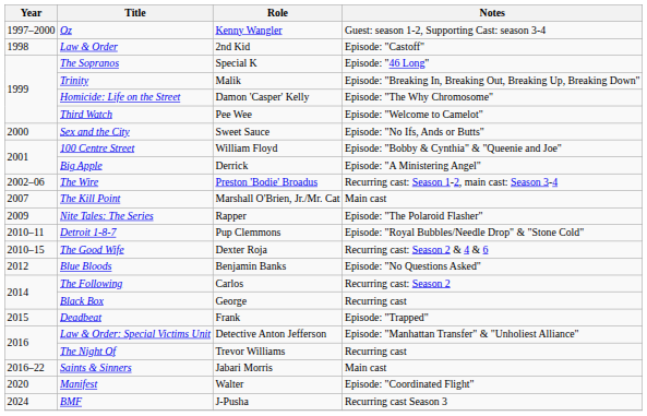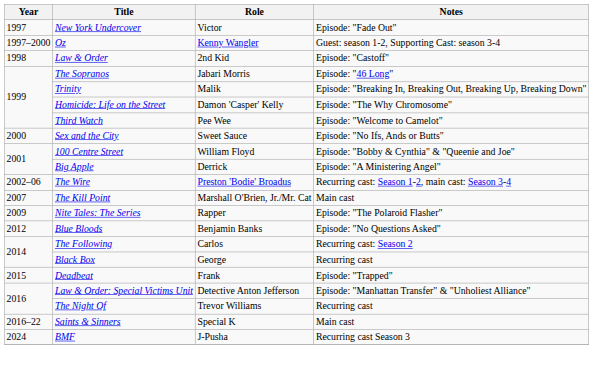+ row: 1997 | New York Undercover | Victor | Episode: "Fade Out"
The Sopranos | Role: Special K -> Jabari Morris
- row: 2010–11 | Detroit 1-8-7 | Pup Clemmons | Episode: "Royal Bubbles/Needle Drop" & "Stone Cold"
- row: 2010–15 | The Good Wife | Dexter Roja | Recurring cast: Season 2 & 4 & 6
Saints & Sinners | Role: Jabari Morris -> Special K
- row: 2020 | Manifest | Walter | Episode: "Coordinated Flight"
